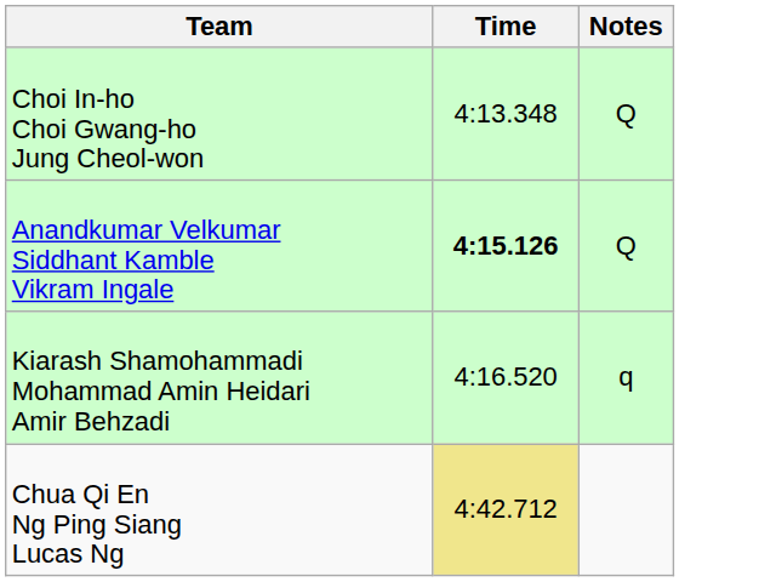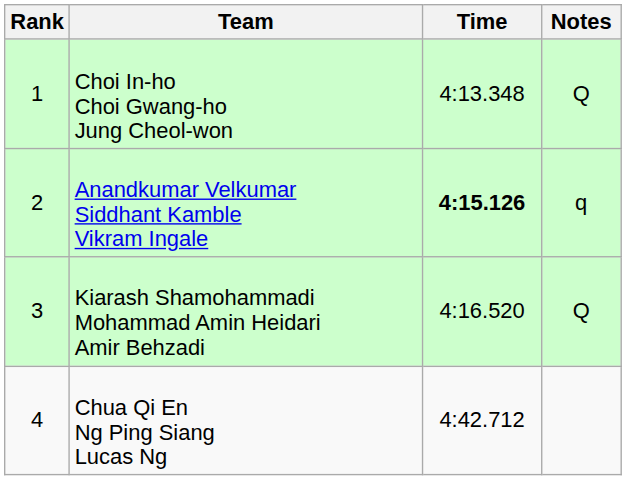+ column: Rank | 1 | 2 | 3 | 4
Anandkumar Velkumar Siddhant Kamble Vikram Ingale | Notes: Q -> q
Kiarash Shamohammadi Mohammad Amin Heidari Amir Behzadi | Notes: q -> Q
Chua Qi En Ng Ping Siang Lucas Ng | Time: khaki background -> no background
